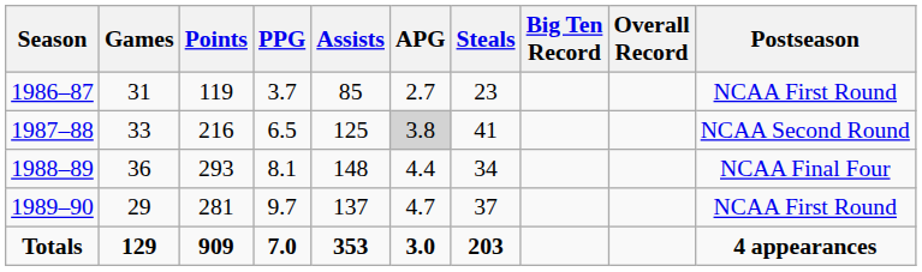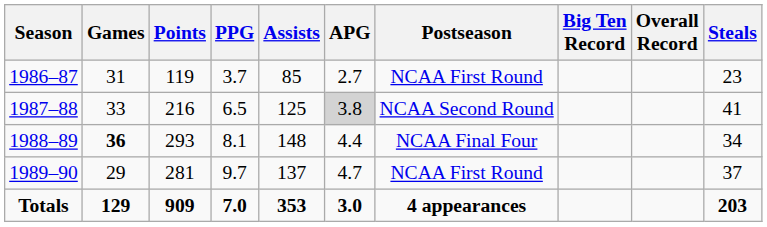columns swapped: Steals <-> Postseason
1988–89 | Games: normal -> bold
